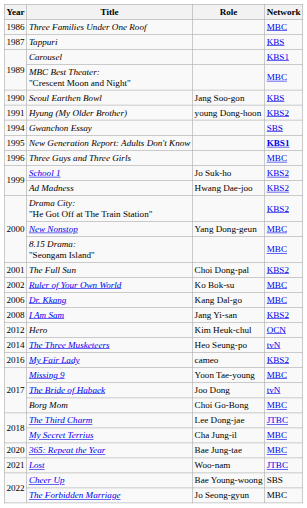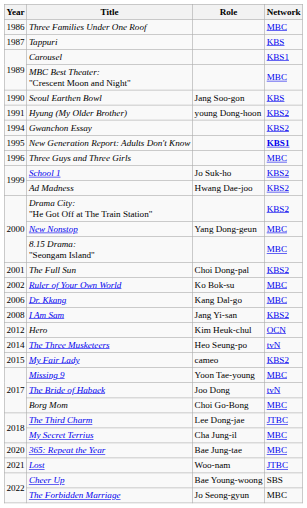Gwanchon Essay | Network: SBS -> KBS2
My Fair Lady | Year: 2016 -> 2015
